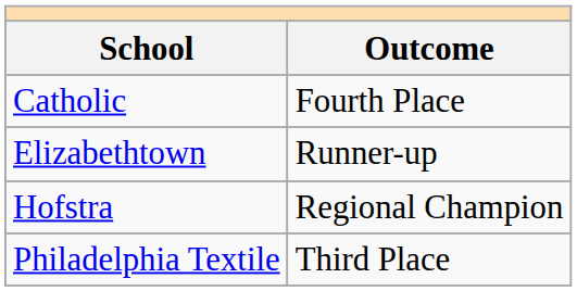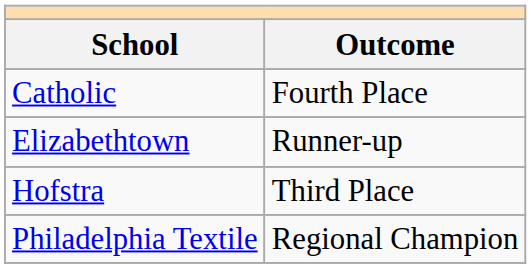Hofstra | Outcome: Regional Champion -> Third Place
Philadelphia Textile | Outcome: Third Place -> Regional Champion
